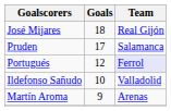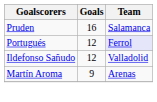- row: José Mijares | 18 | Real Gijón
Pruden | Goals: 17 -> 16
Ildefonso Sañudo | Goals: 10 -> 12
